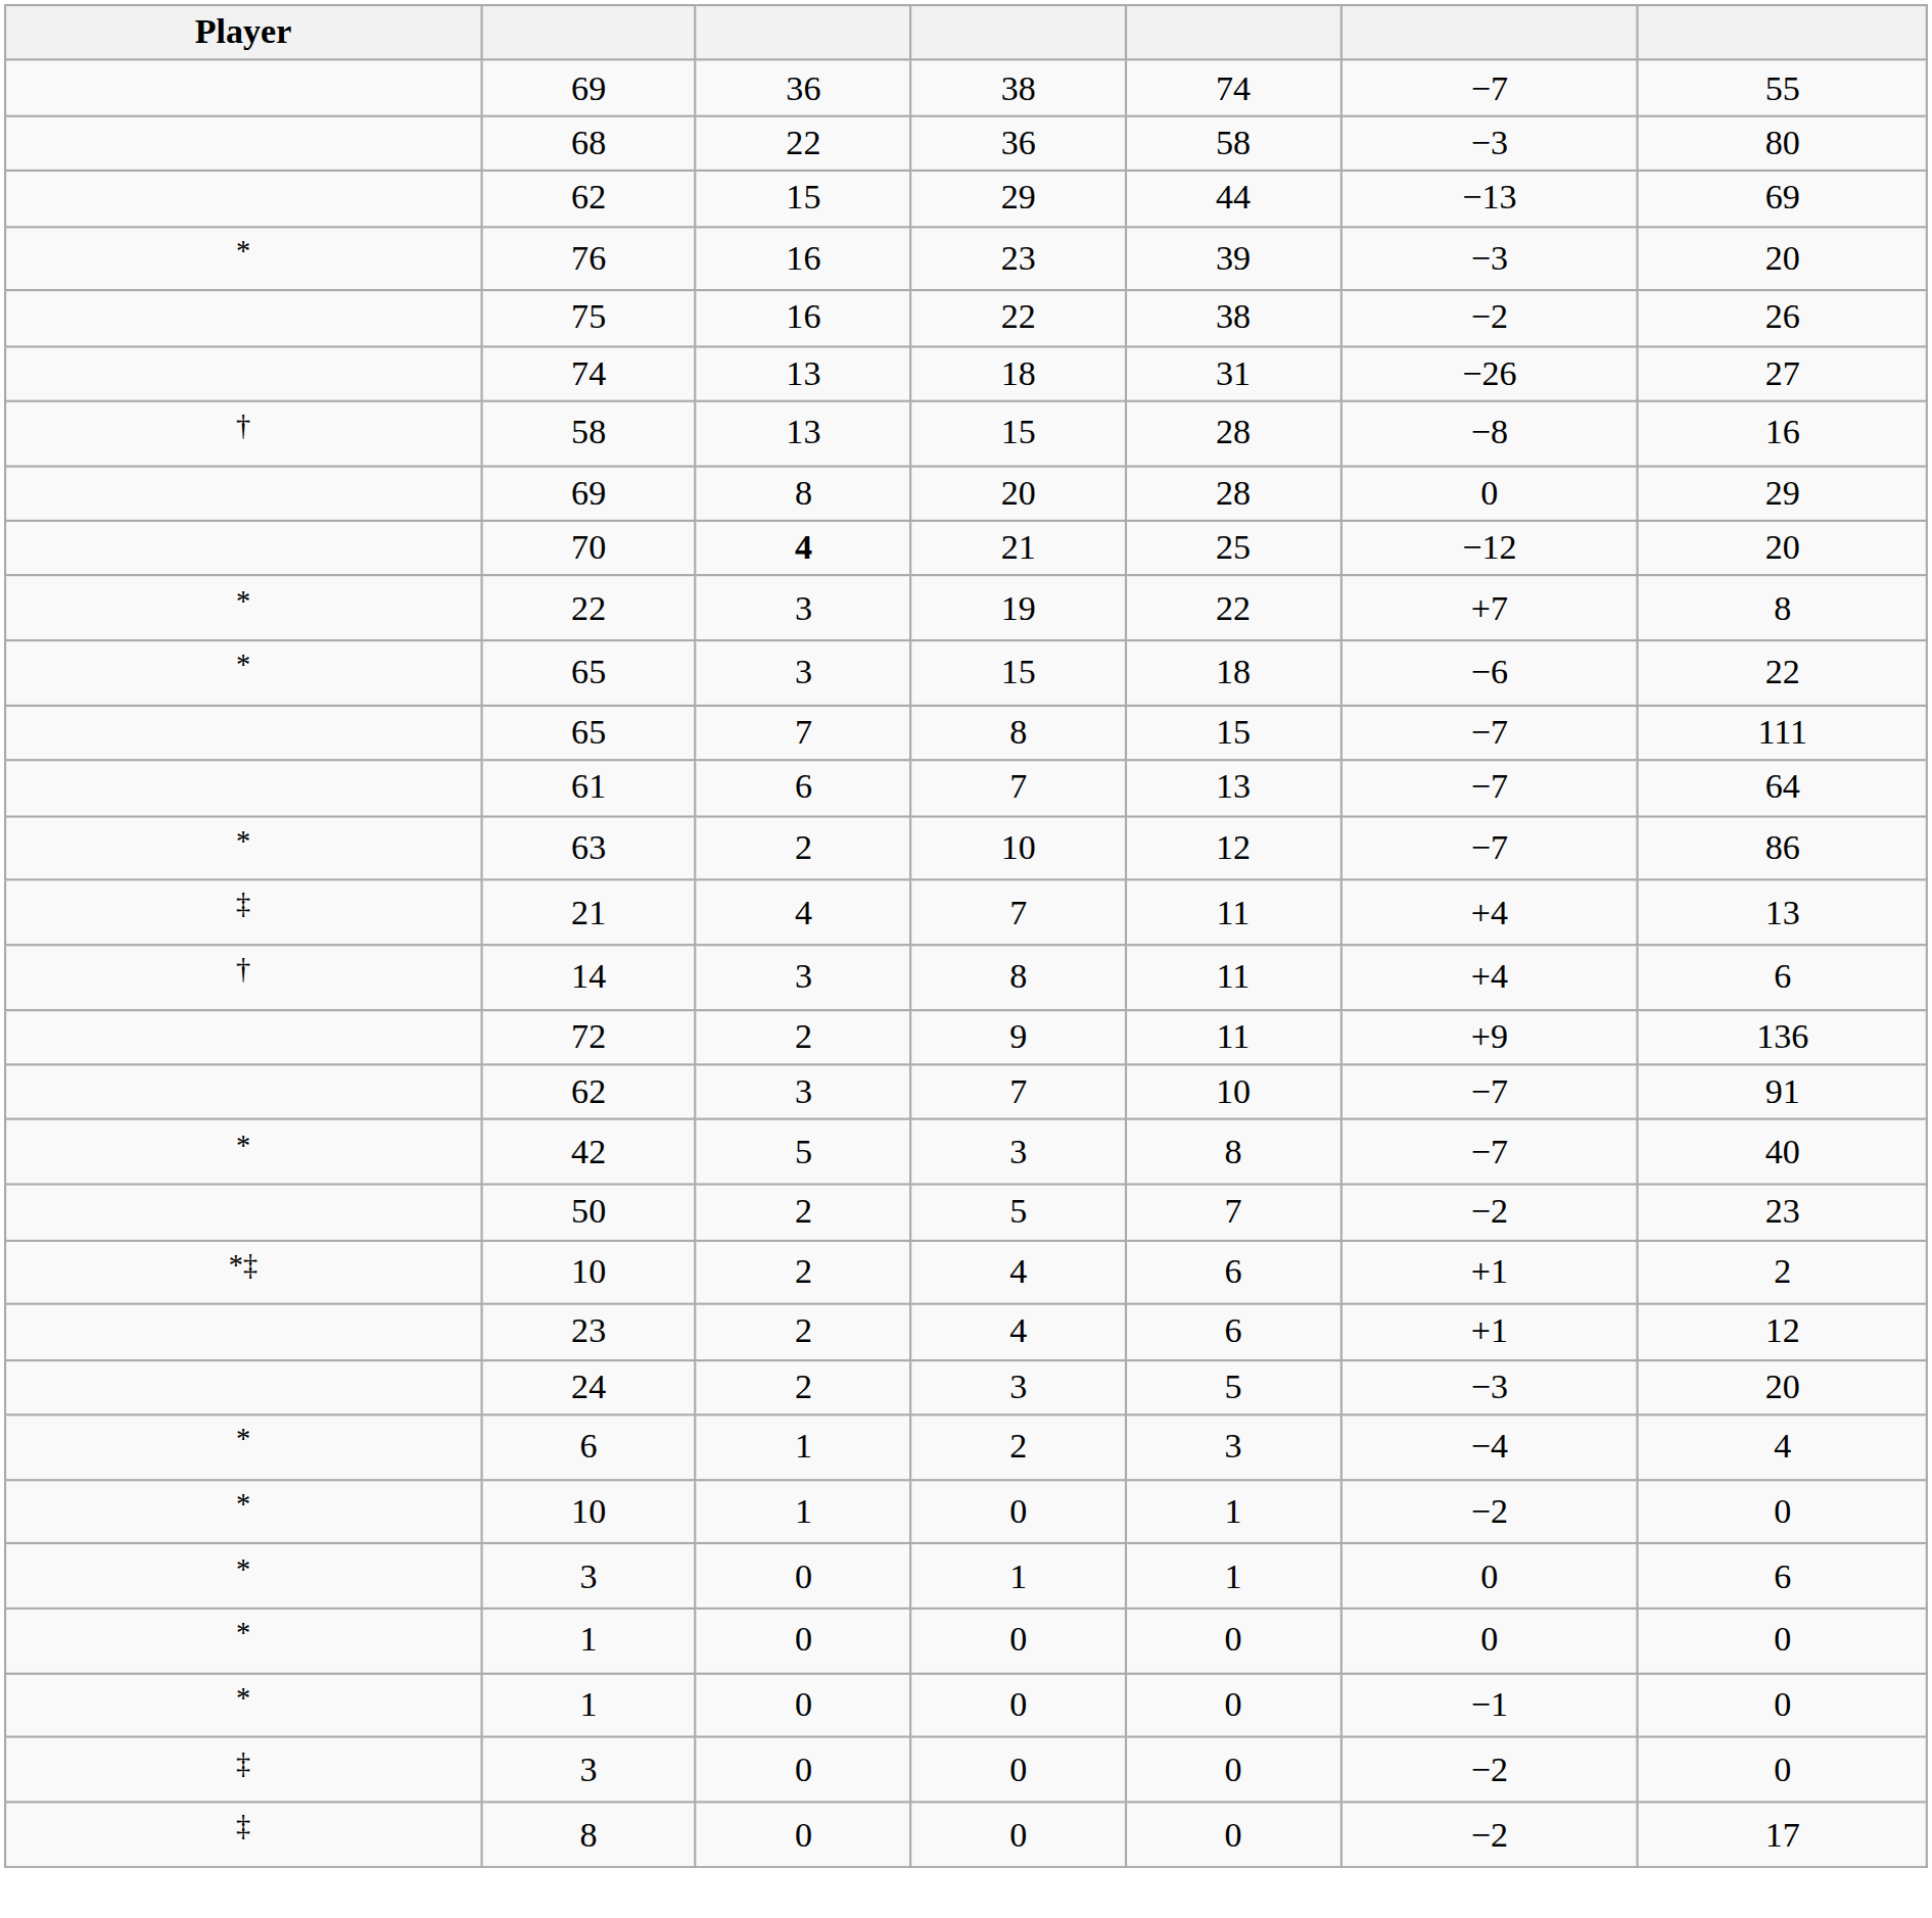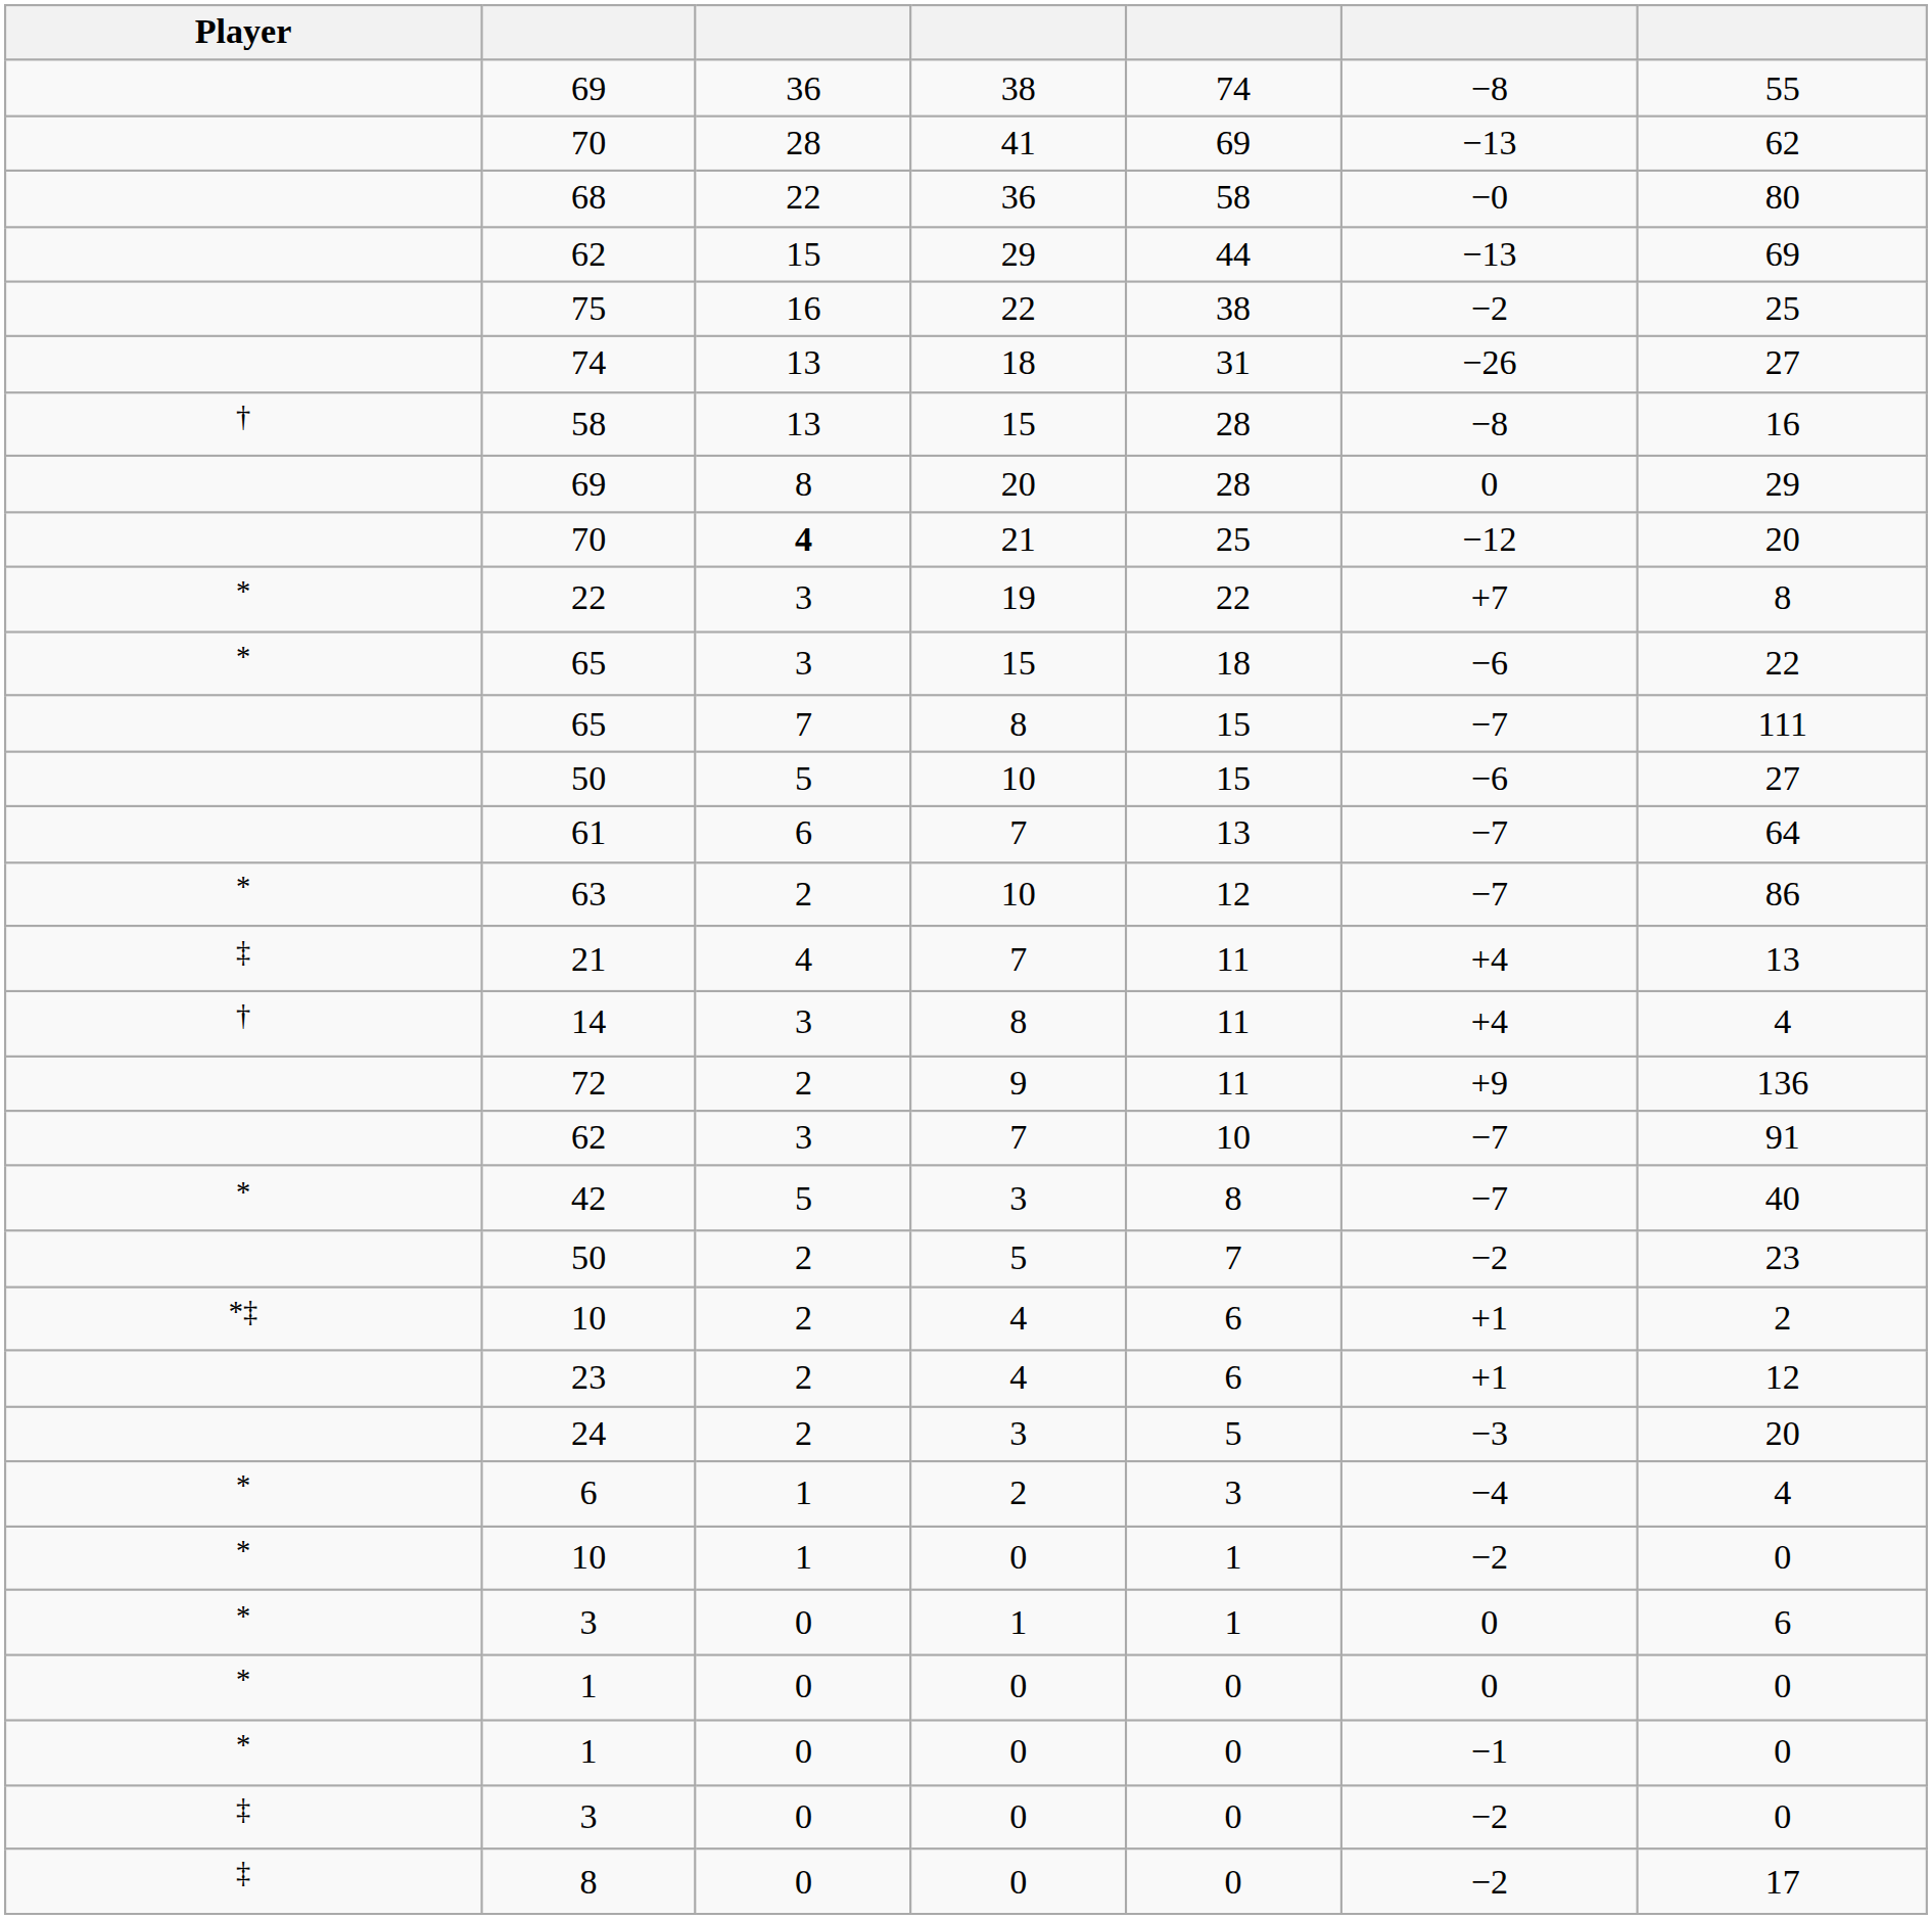69 / 38 | column 6: −7 -> −8
+ row: 70 | 28 | 41 | 69 | −13 | 62
68 | column 6: −3 -> −0
- row: * | 76 | 16 | 23 | 39 | −3 | 20
75 | column 7: 26 -> 25
+ row: 50 | 5 | 10 | 15 | −6 | 27
14 | column 7: 6 -> 4
